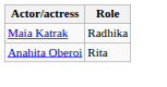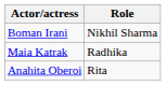+ row: Boman Irani | Nikhil Sharma
